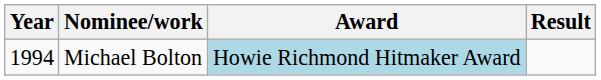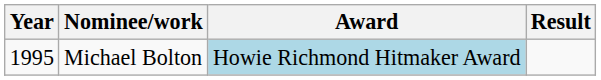Michael Bolton | Year: 1994 -> 1995
